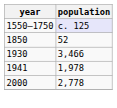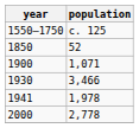1550–1750 | population: lavender background -> no background
+ row: 1900 | 1,071
